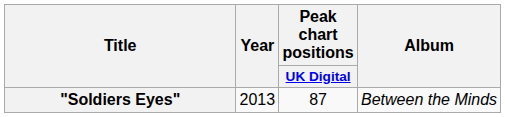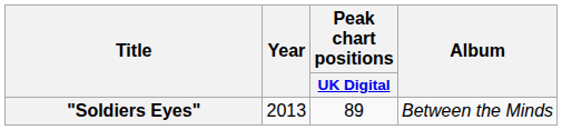"Soldiers Eyes" | Peak chart positions / UK Digital: 87 -> 89
